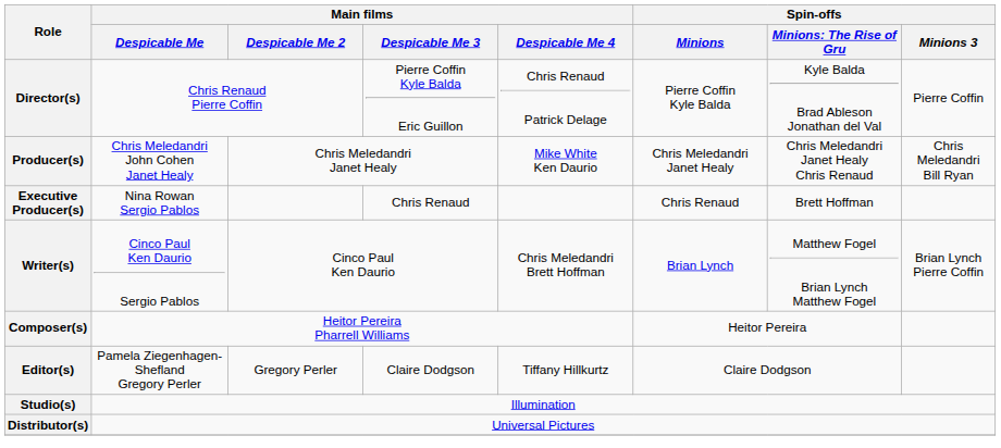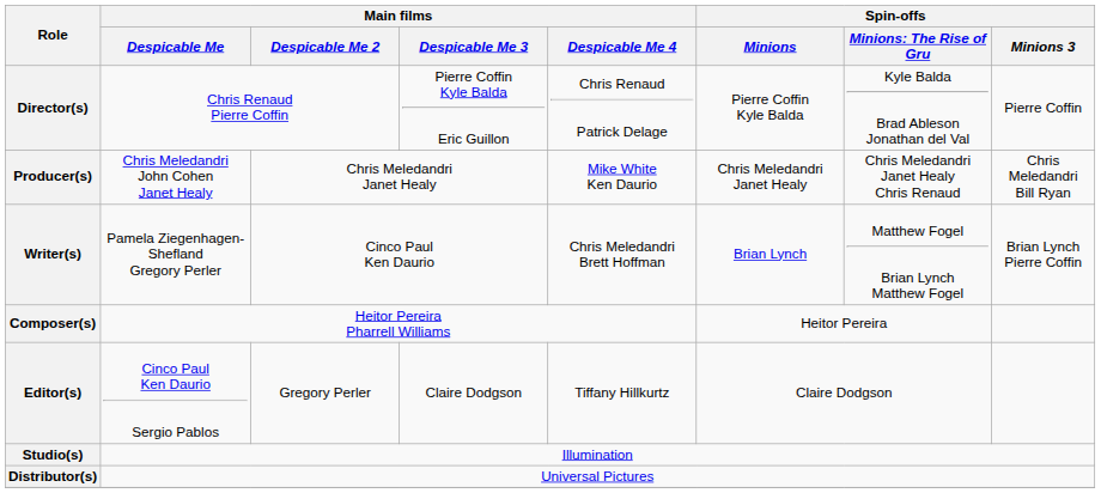- row: Executive Producer(s) | Nina Rowan Sergio Pablos | Chris Renaud | Chris Renaud | Brett Hoffman
Writer(s) | Main films / Despicable Me: Cinco Paul Ken Daurio Sergio Pablos -> Pamela Ziegenhagen-Shefland Gregory Perler
Editor(s) | Main films / Despicable Me: Pamela Ziegenhagen-Shefland Gregory Perler -> Cinco Paul Ken Daurio Sergio Pablos
